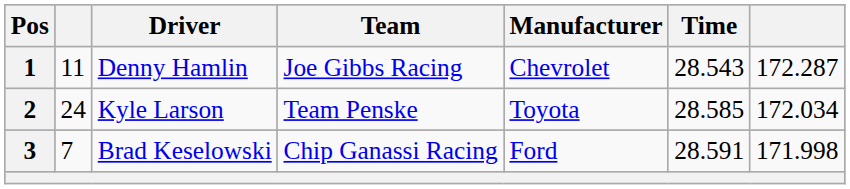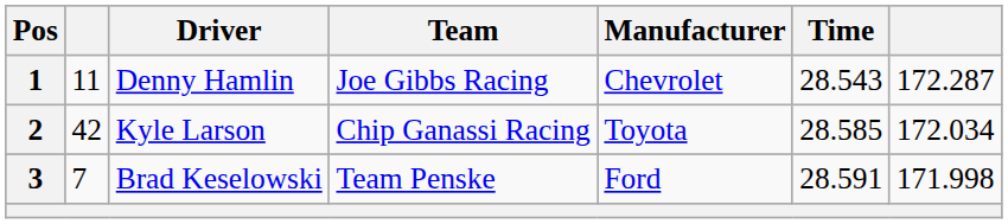Kyle Larson | column 2: 24 -> 42
Kyle Larson | Team: Team Penske -> Chip Ganassi Racing
Brad Keselowski | Team: Chip Ganassi Racing -> Team Penske
